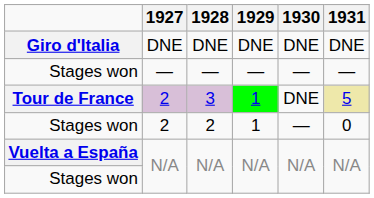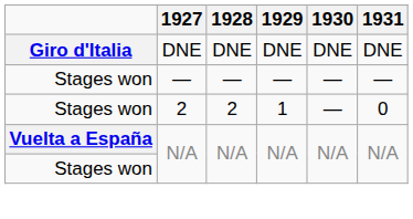- row: Tour de France | 2 | 3 | 1 | DNE | 5
